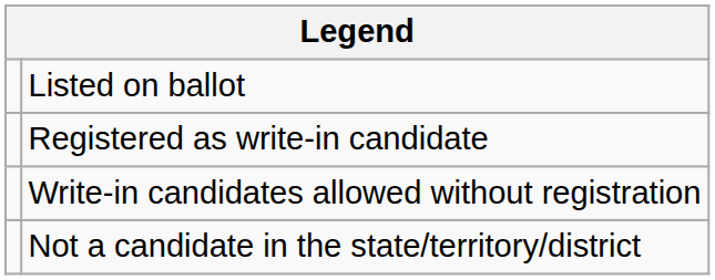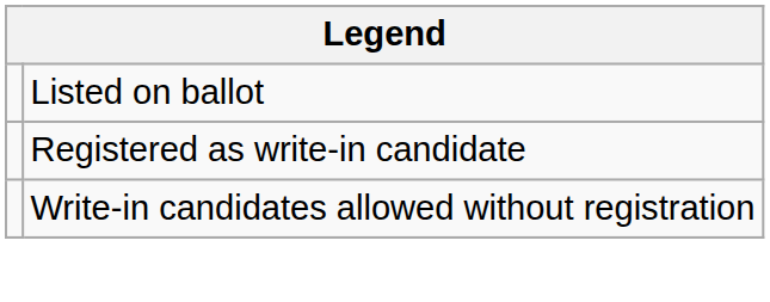- row: Not a candidate in the state/territory/district
